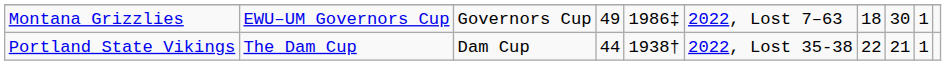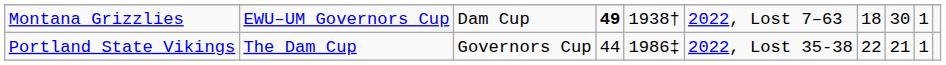Montana Grizzlies | column 3: Governors Cup -> Dam Cup
Montana Grizzlies | column 4: normal -> bold
Montana Grizzlies | column 5: 1986‡ -> 1938†
Portland State Vikings | column 3: Dam Cup -> Governors Cup
Portland State Vikings | column 5: 1938† -> 1986‡
